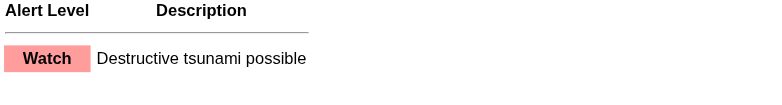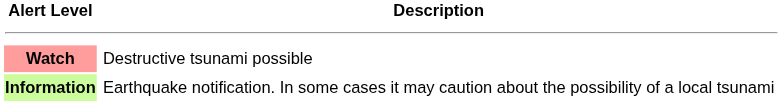+ row: Information | Earthquake notification. In some cases it may caution about the possibility of a local tsunami
